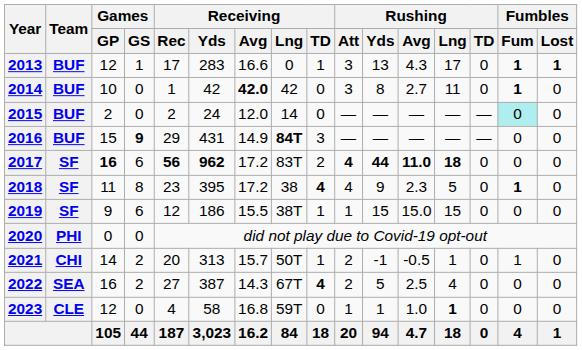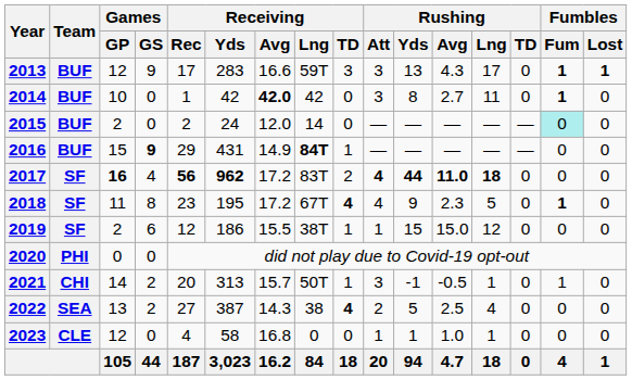2013 | Games / GS: 1 -> 9
2013 | Receiving / Lng: 0 -> 59T
2013 | Receiving / TD: 1 -> 3
2016 | Receiving / TD: 3 -> 1
2017 | Games / GS: 6 -> 4
2018 | Receiving / Yds: 395 -> 195
2018 | Receiving / Lng: 38 -> 67T
2019 | Games / GP: 9 -> 2
2019 | Rushing / Lng: 15 -> 12
2021 | Rushing / Att: 2 -> 3
2022 | Games / GP: 16 -> 13
2022 | Receiving / Lng: 67T -> 38
2023 | Receiving / Lng: 59T -> 0
2023 | Rushing / Lng: bold -> normal
